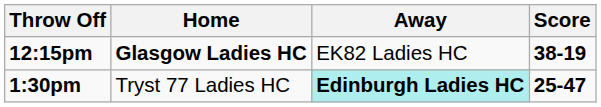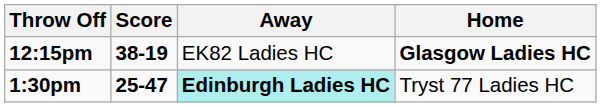columns swapped: Home <-> Score
